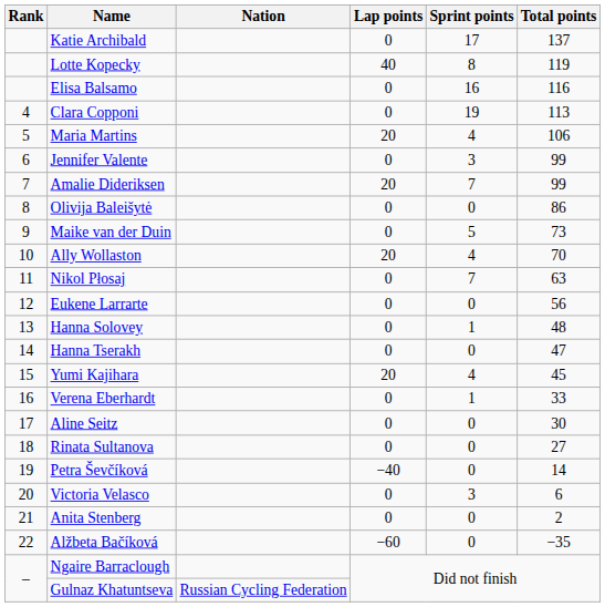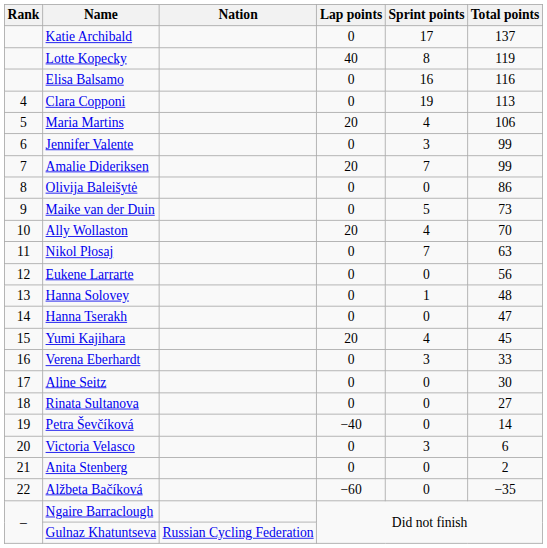Verena Eberhardt | Sprint points: 1 -> 3
